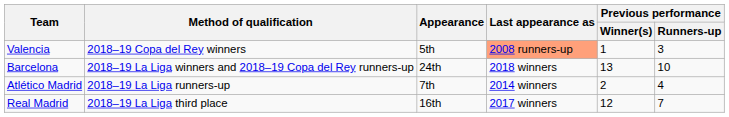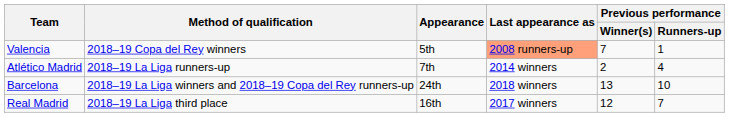Valencia | Previous performance / Winner(s): 1 -> 7
Valencia | Previous performance / Runners-up: 3 -> 1
rows swapped: Barcelona <-> Atlético Madrid
